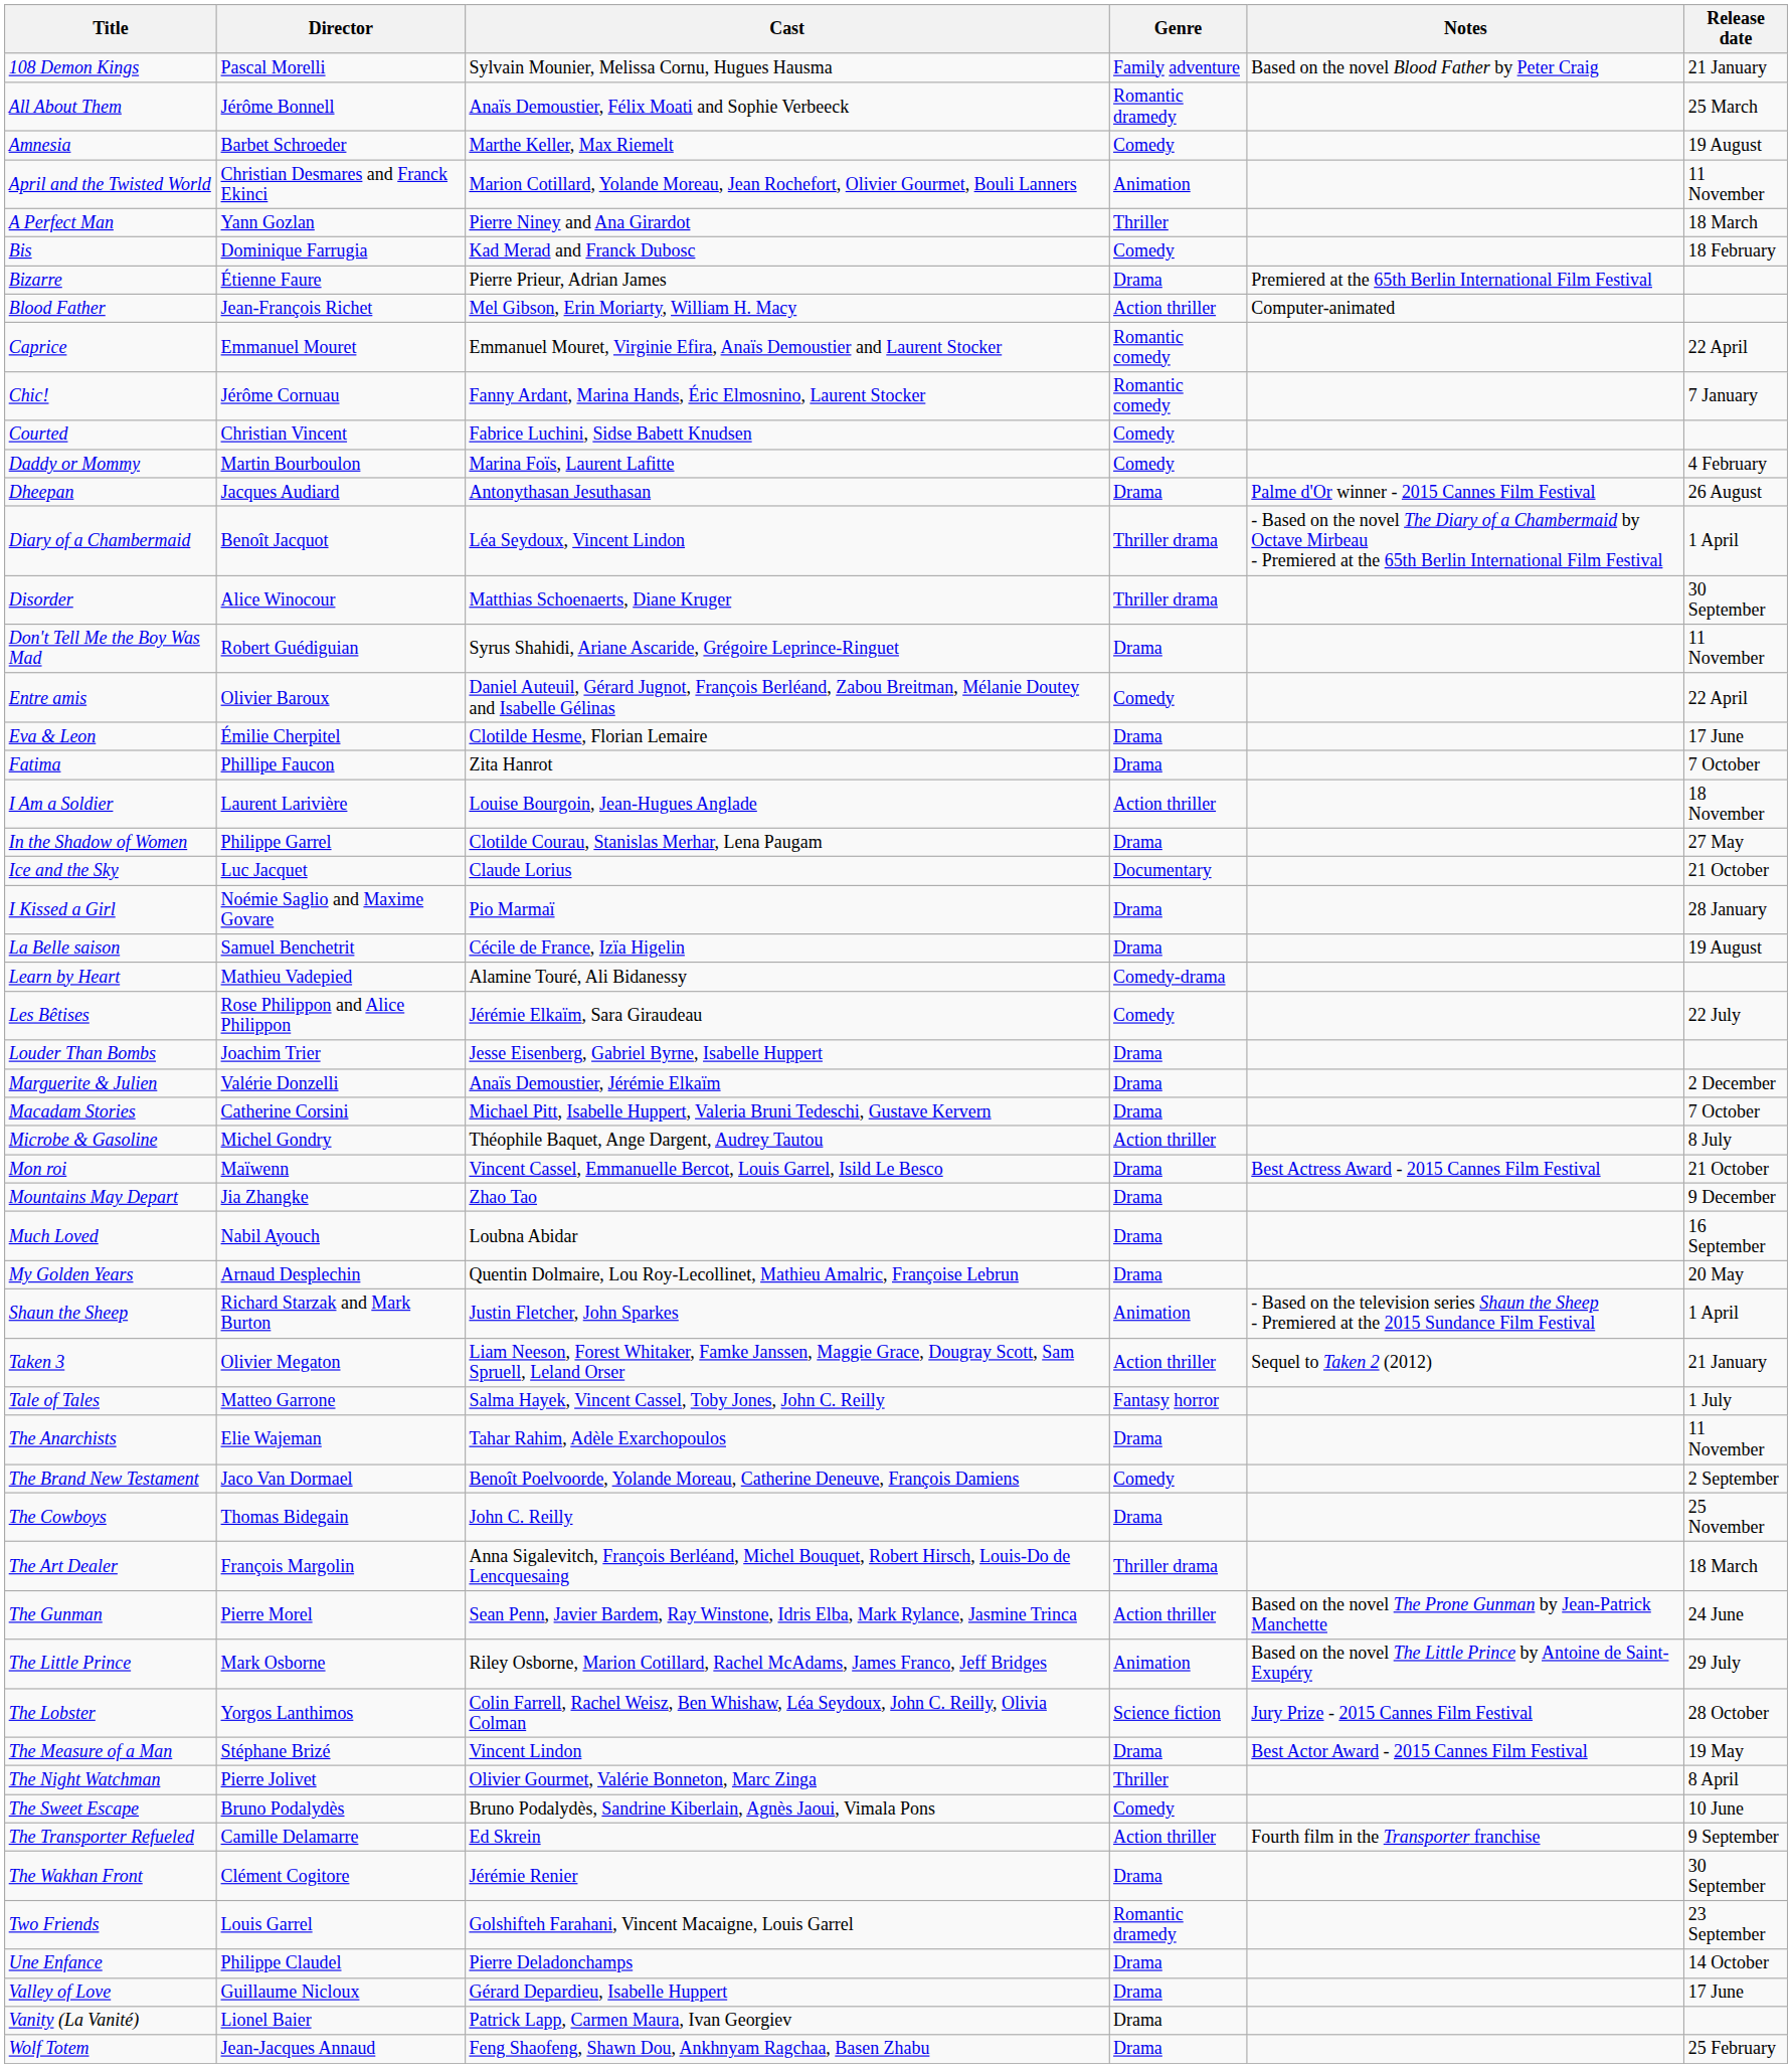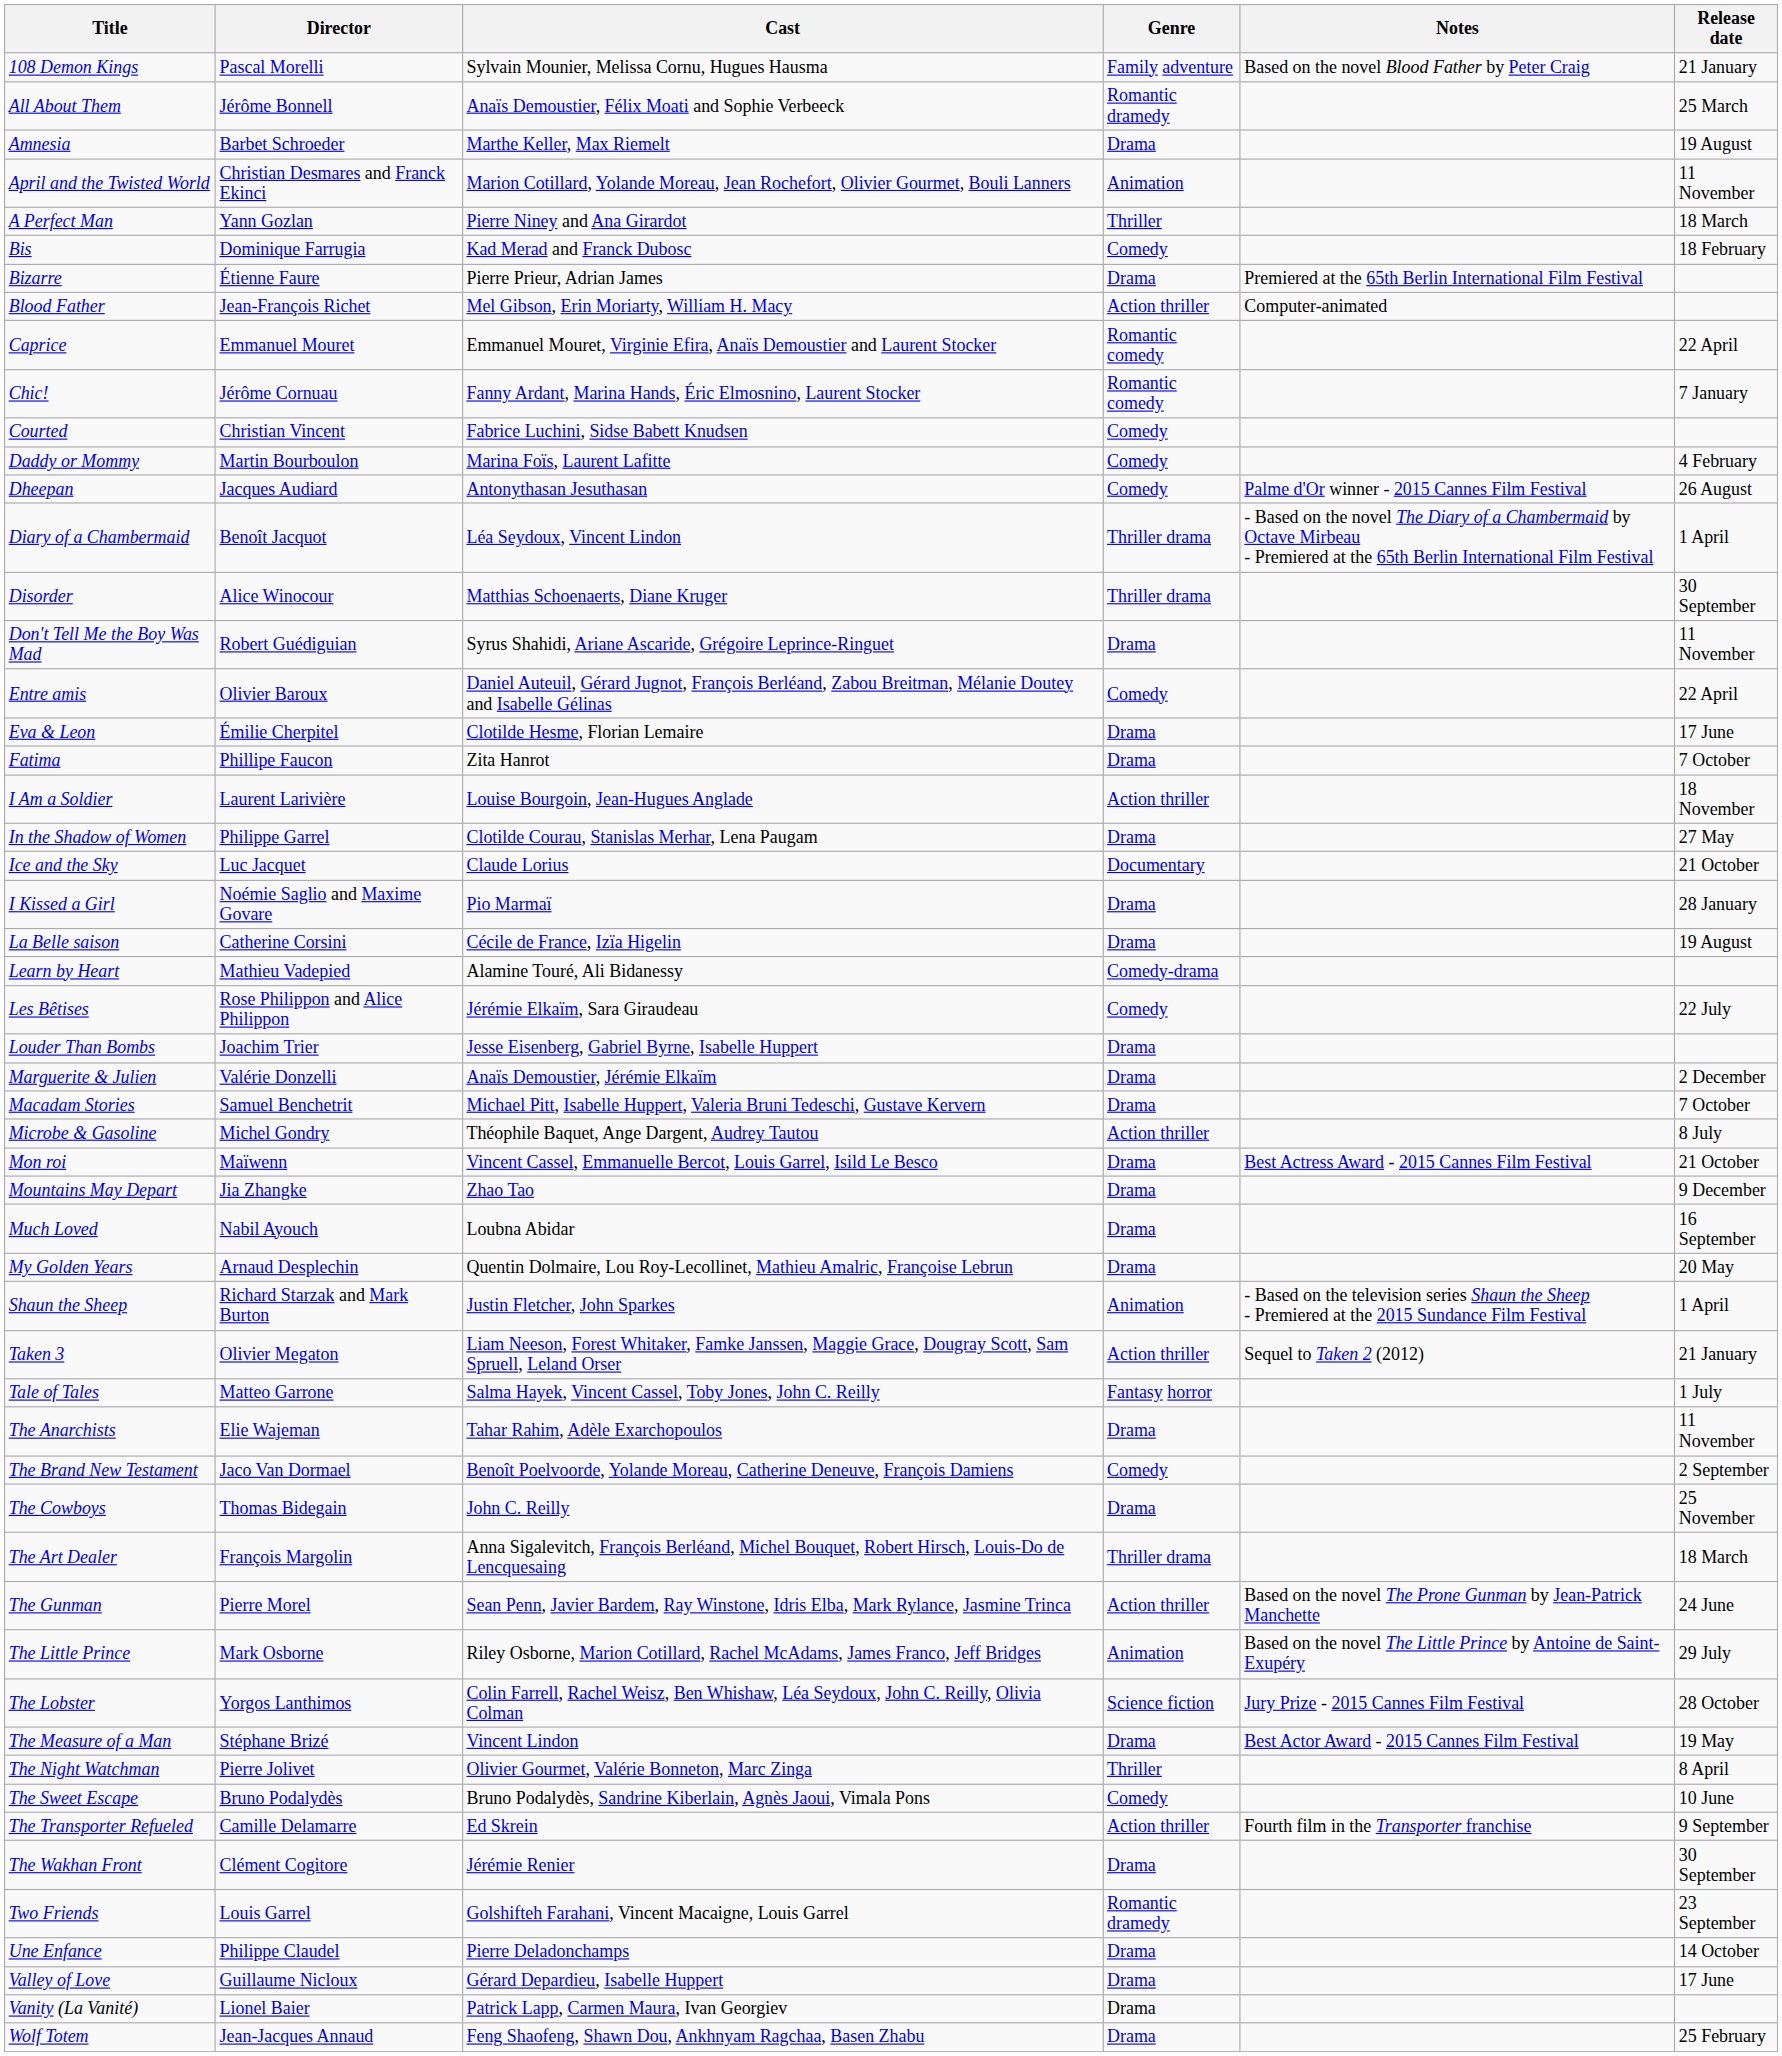Amnesia | Genre: Comedy -> Drama
Dheepan | Genre: Drama -> Comedy
La Belle saison | Director: Samuel Benchetrit -> Catherine Corsini
Macadam Stories | Director: Catherine Corsini -> Samuel Benchetrit
